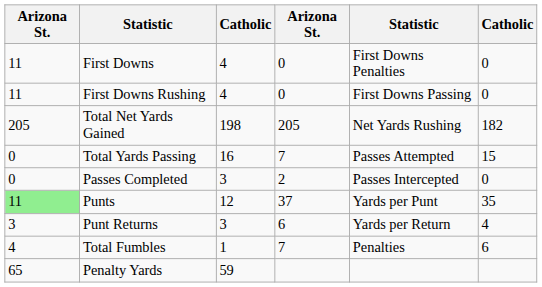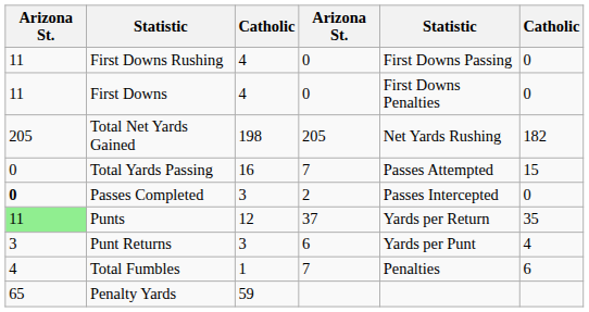rows swapped: First Downs <-> First Downs Rushing
Passes Completed | column 1: normal -> bold
Punts | column 5: Yards per Punt -> Yards per Return
Punt Returns | column 5: Yards per Return -> Yards per Punt
